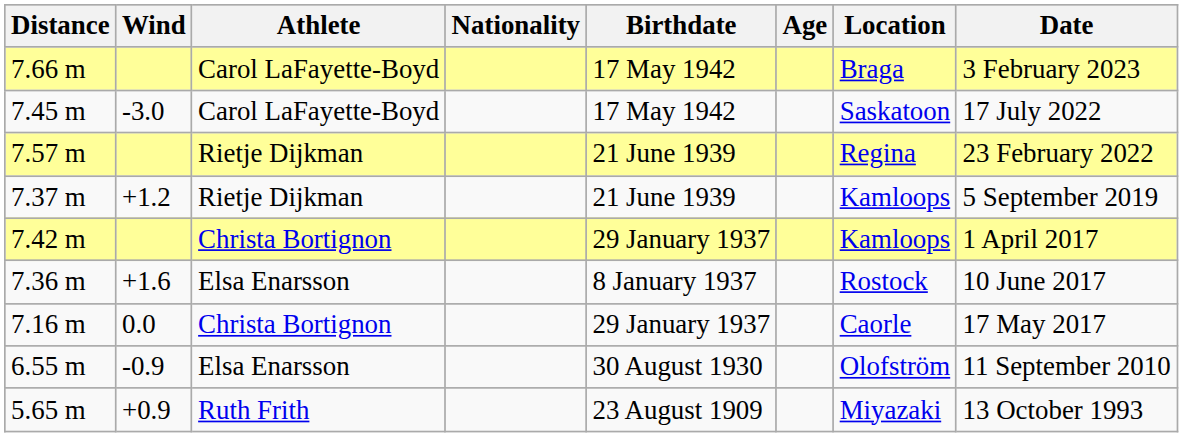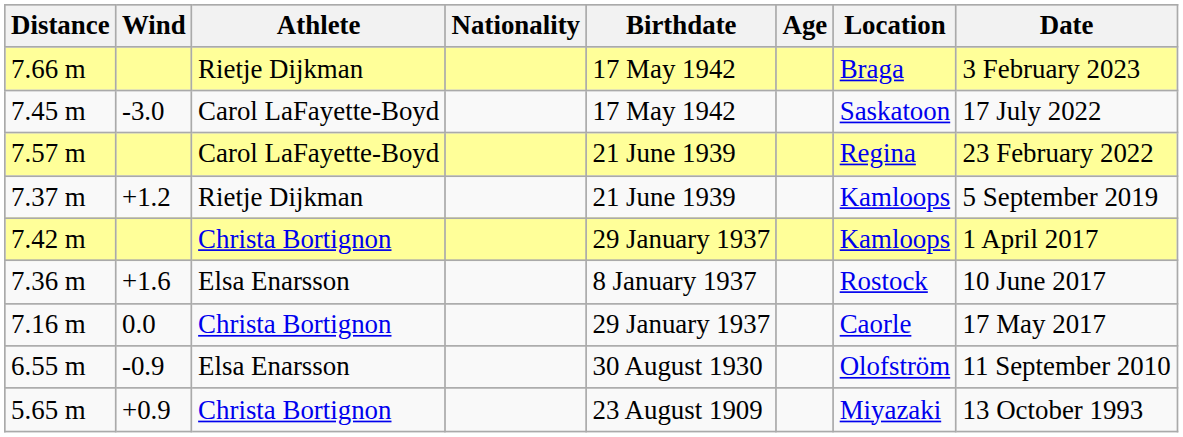7.66 m | Athlete: Carol LaFayette-Boyd -> Rietje Dijkman
7.57 m | Athlete: Rietje Dijkman -> Carol LaFayette-Boyd
5.65 m | Athlete: Ruth Frith -> Christa Bortignon
